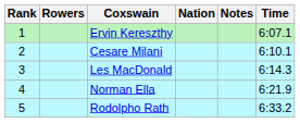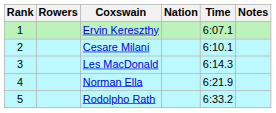columns swapped: Time <-> Notes
